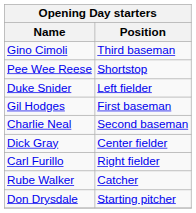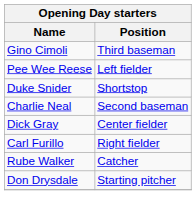Pee Wee Reese | Position: Shortstop -> Left fielder
Duke Snider | Position: Left fielder -> Shortstop
- row: Gil Hodges | First baseman
